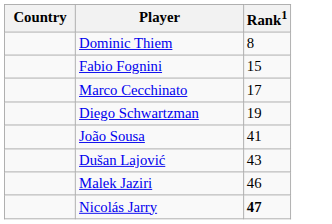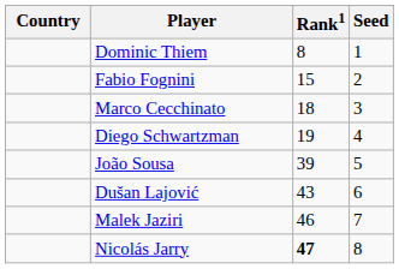+ column: Seed | 1 | 2 | 3 | 4 | 5 | 6 | 7 | 8
Marco Cecchinato | Rank1: 17 -> 18
João Sousa | Rank1: 41 -> 39
